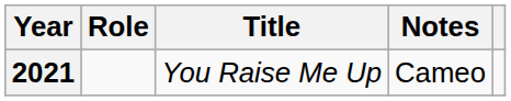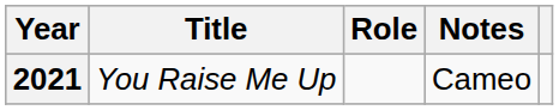columns swapped: Title <-> Role
